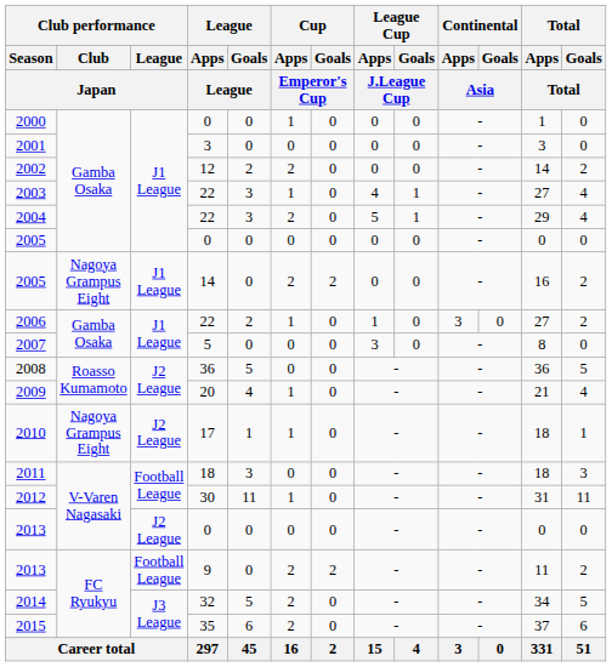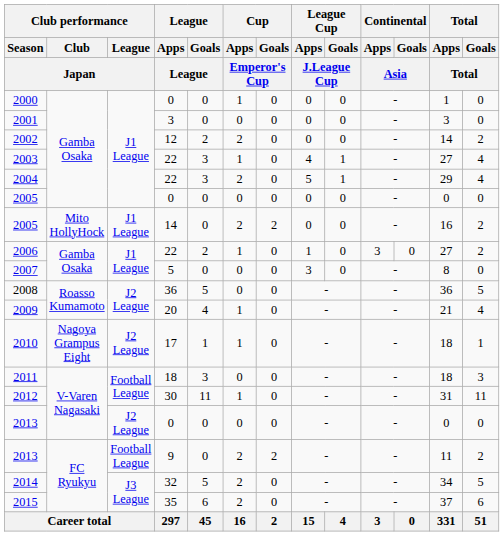2005 / 14 | Club performance / Club / Japan: Nagoya Grampus Eight -> Mito HollyHock
